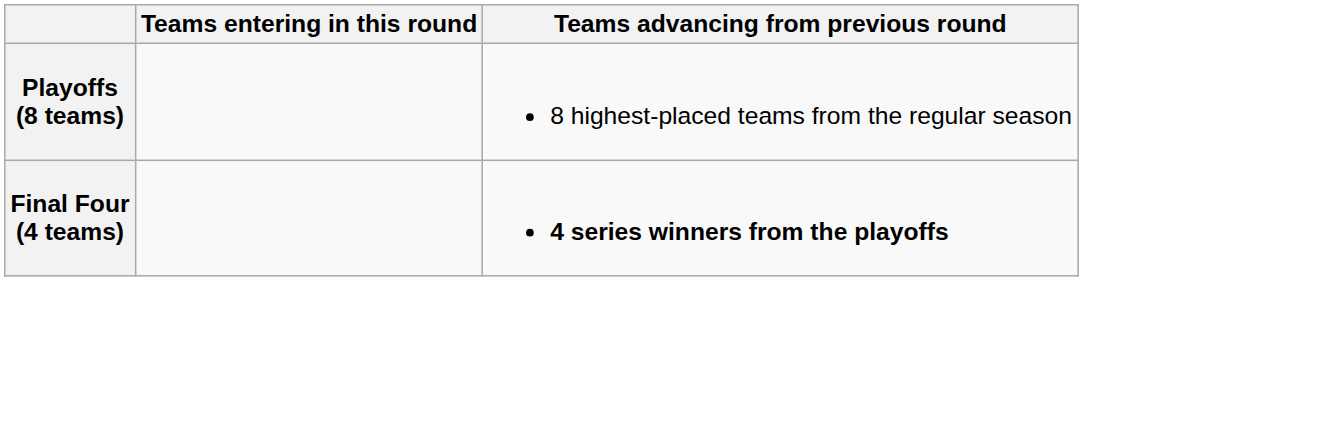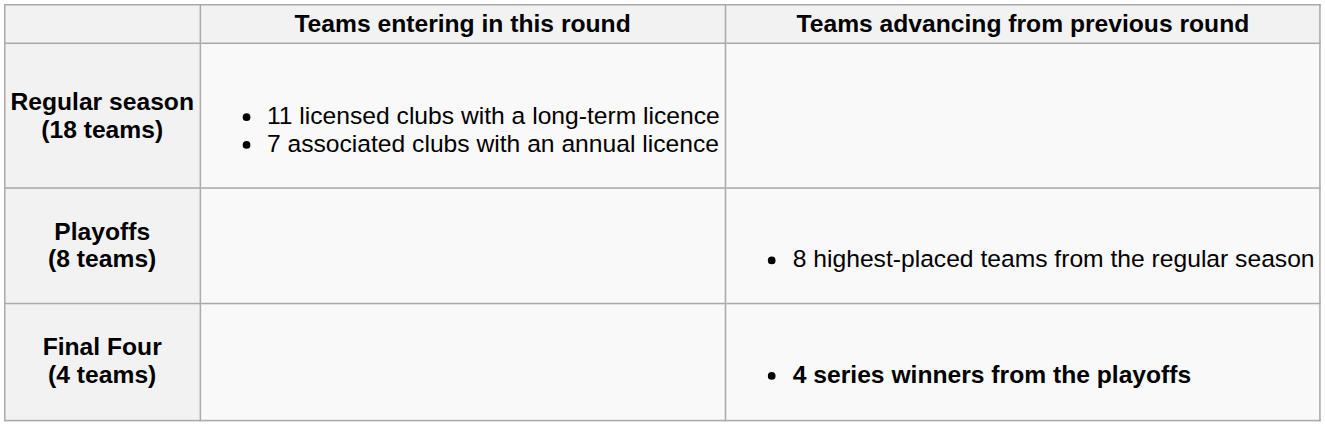+ row: Regular season (18 teams) | 11 licensed clubs with a long-term licence 7 associated clubs with an annual licence
